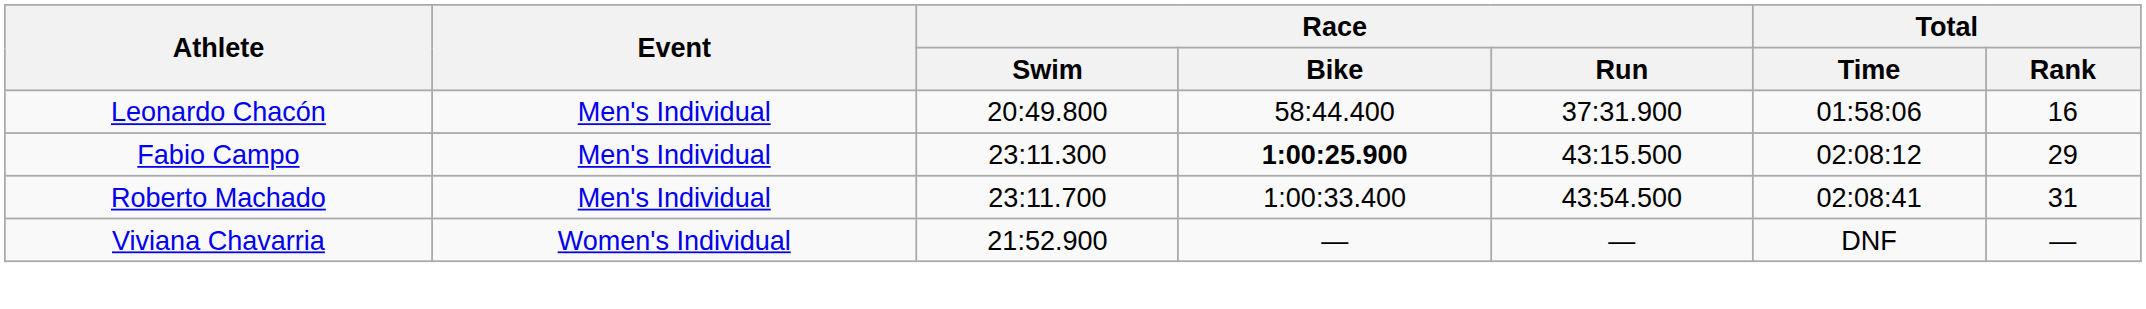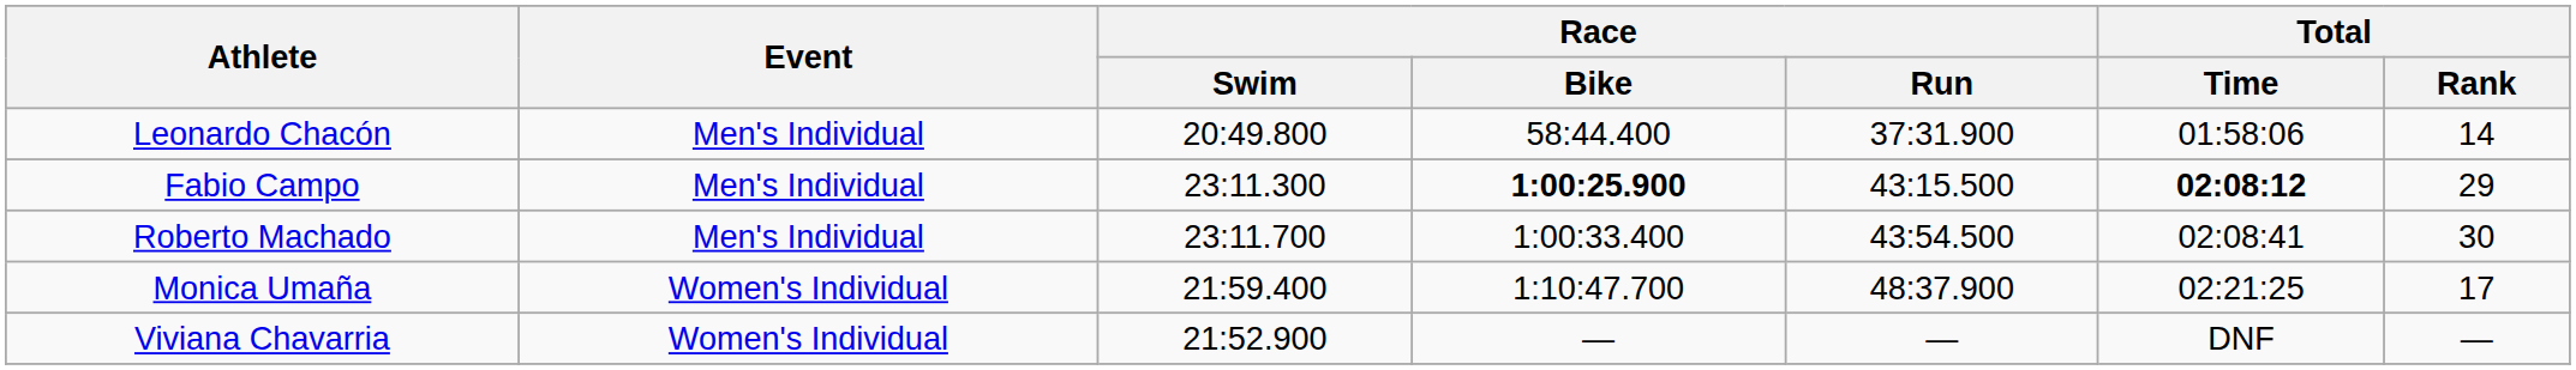Leonardo Chacón | Total / Rank: 16 -> 14
Fabio Campo | Total / Time: normal -> bold
Roberto Machado | Total / Rank: 31 -> 30
+ row: Monica Umaña | Women's Individual | 21:59.400 | 1:10:47.700 | 48:37.900 | 02:21:25 | 17
